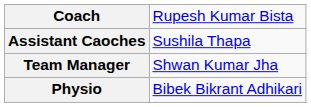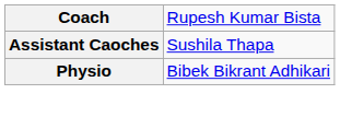- row: Team Manager | Shwan Kumar Jha
